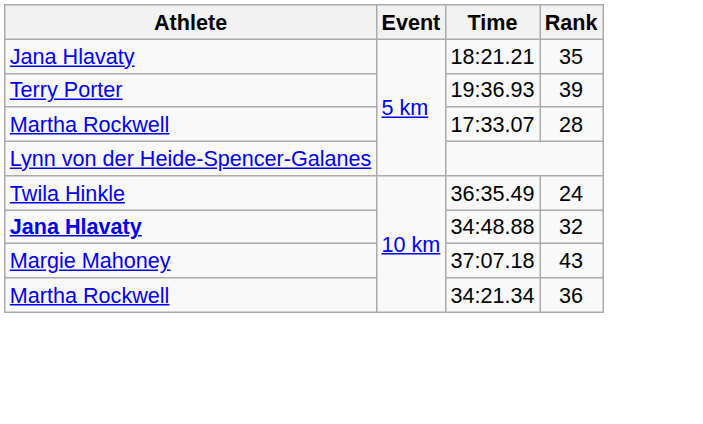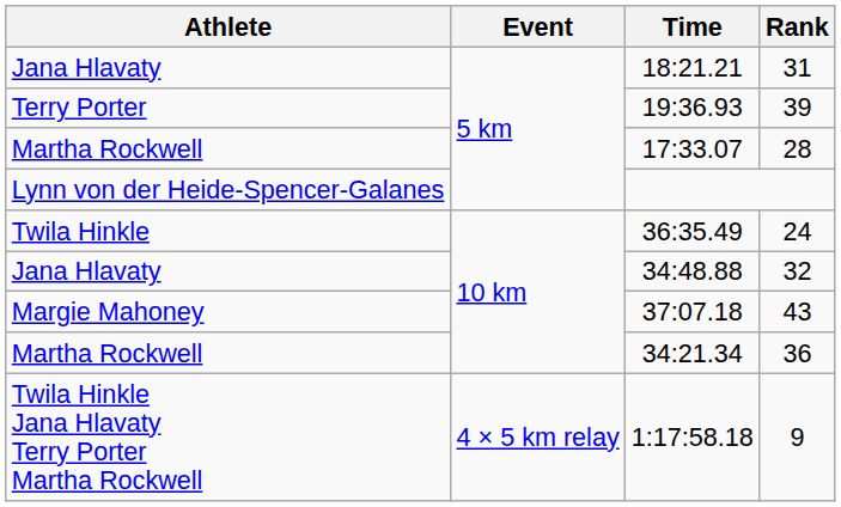18:21.21 | Rank: 35 -> 31
34:48.88 | Athlete: bold -> normal
+ row: Twila Hinkle Jana Hlavaty Terry Porter Martha Rockwell | 4 × 5 km relay | 1:17:58.18 | 9
